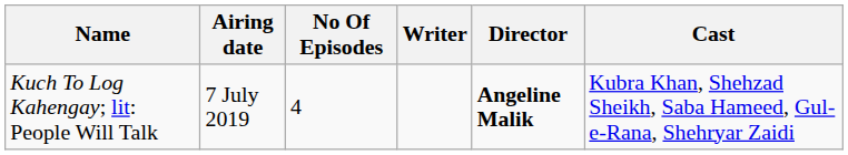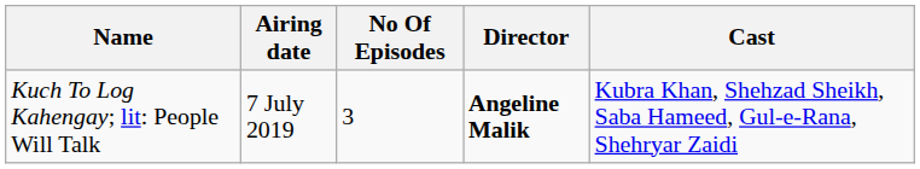- column: Writer
Kuch To Log Kahengay; lit: People Will Talk | No Of Episodes: 4 -> 3
